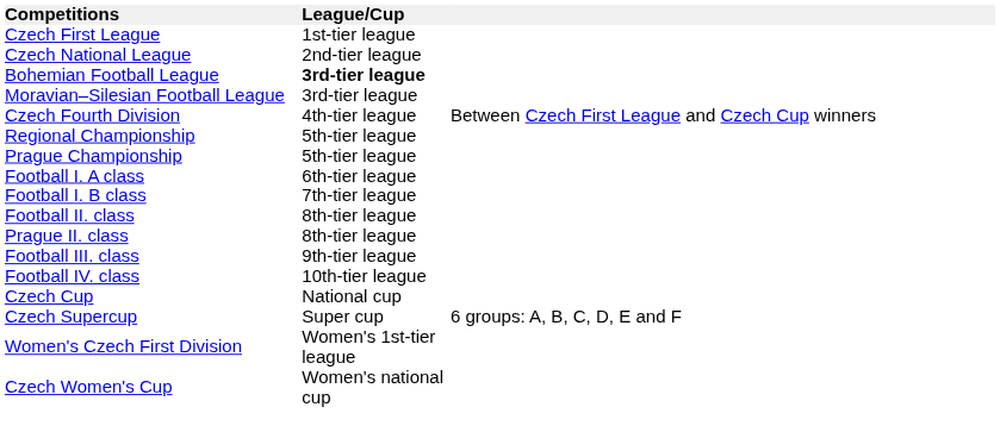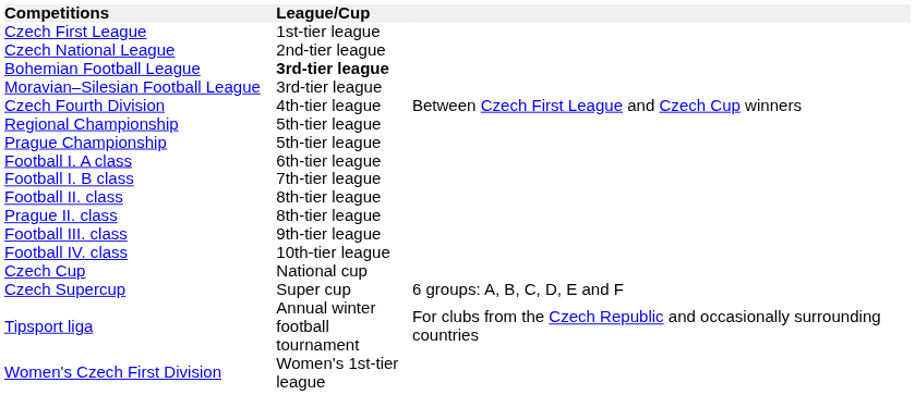+ row: Tipsport liga | Annual winter football tournament | For clubs from the Czech Republic and occasionally surrounding countries
- row: Czech Women's Cup | Women's national cup
